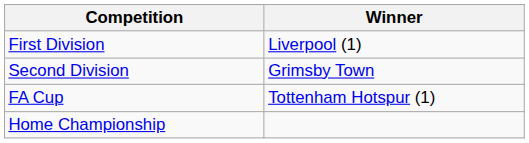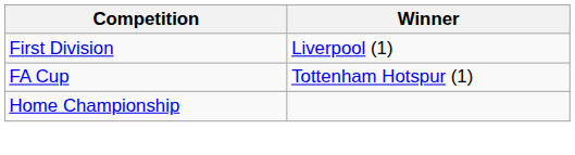- row: Second Division | Grimsby Town
